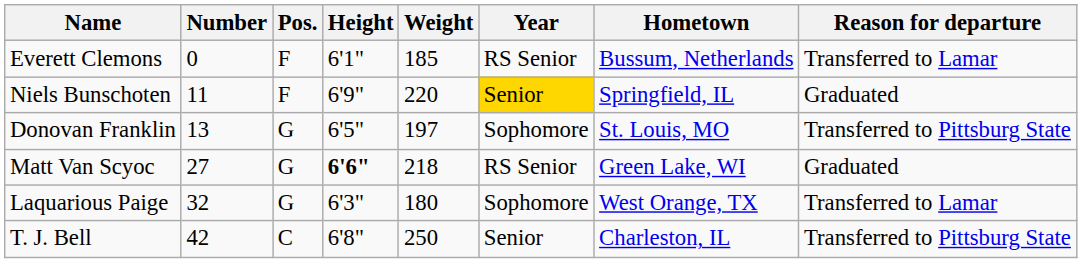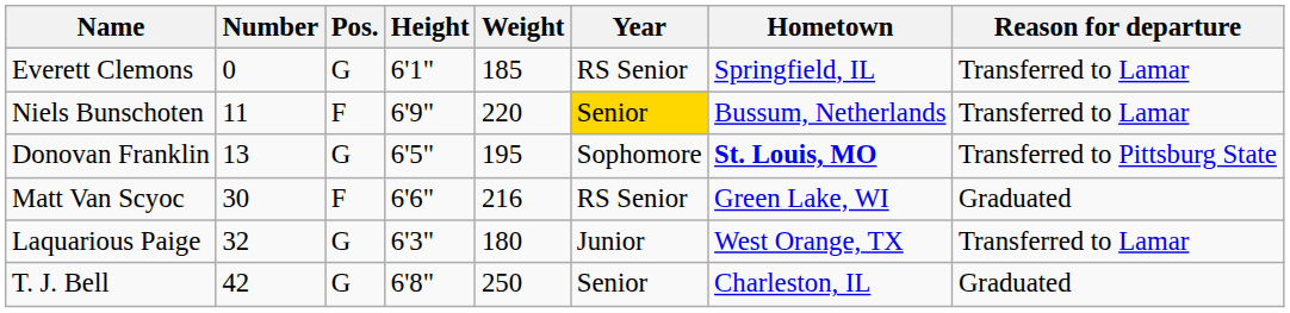Everett Clemons | Pos.: F -> G
Everett Clemons | Hometown: Bussum, Netherlands -> Springfield, IL
Niels Bunschoten | Hometown: Springfield, IL -> Bussum, Netherlands
Niels Bunschoten | Reason for departure: Graduated -> Transferred to Lamar
Donovan Franklin | Weight: 197 -> 195
Donovan Franklin | Hometown: normal -> bold
Matt Van Scyoc | Number: 27 -> 30
Matt Van Scyoc | Pos.: G -> F
Matt Van Scyoc | Height: bold -> normal
Matt Van Scyoc | Weight: 218 -> 216
Laquarious Paige | Year: Sophomore -> Junior
T. J. Bell | Pos.: C -> G
T. J. Bell | Reason for departure: Transferred to Pittsburg State -> Graduated
